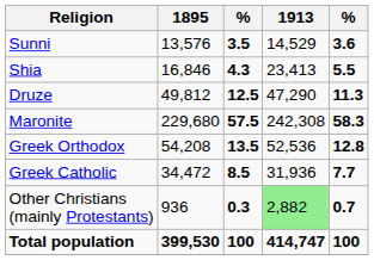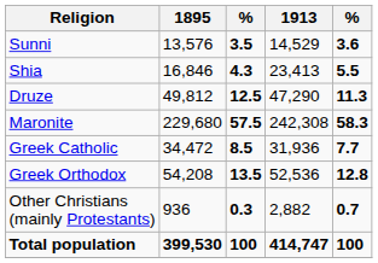rows swapped: Greek Catholic <-> Greek Orthodox
Other Christians (mainly Protestants) | 1913: lightgreen background -> no background
